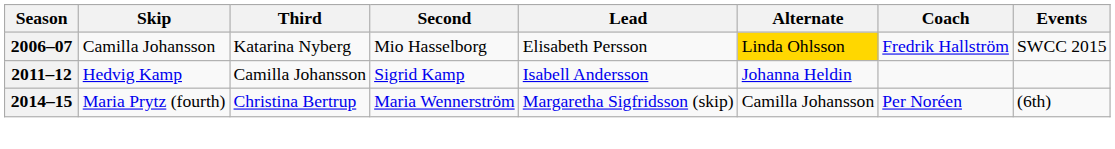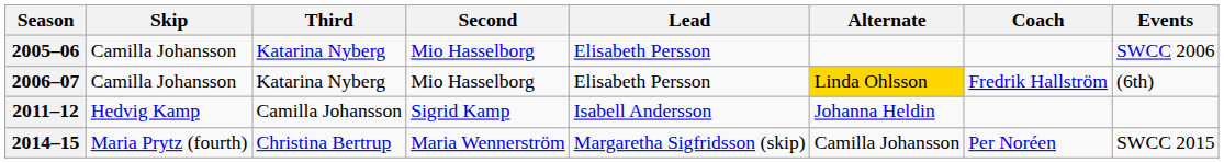+ row: 2005–06 | Camilla Johansson | Katarina Nyberg | Mio Hasselborg | Elisabeth Persson | SWCC 2006
2006–07 | Events: SWCC 2015 -> (6th)
2014–15 | Events: (6th) -> SWCC 2015
